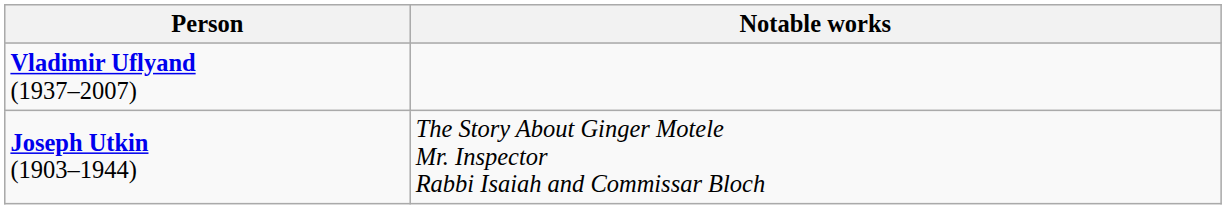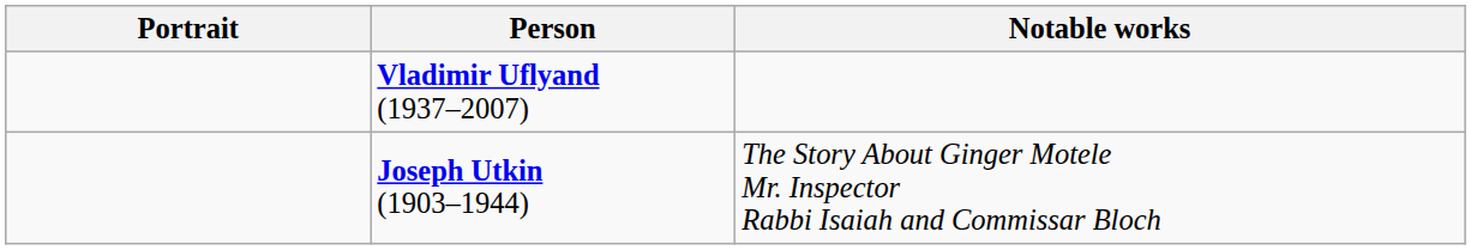+ column: Portrait
